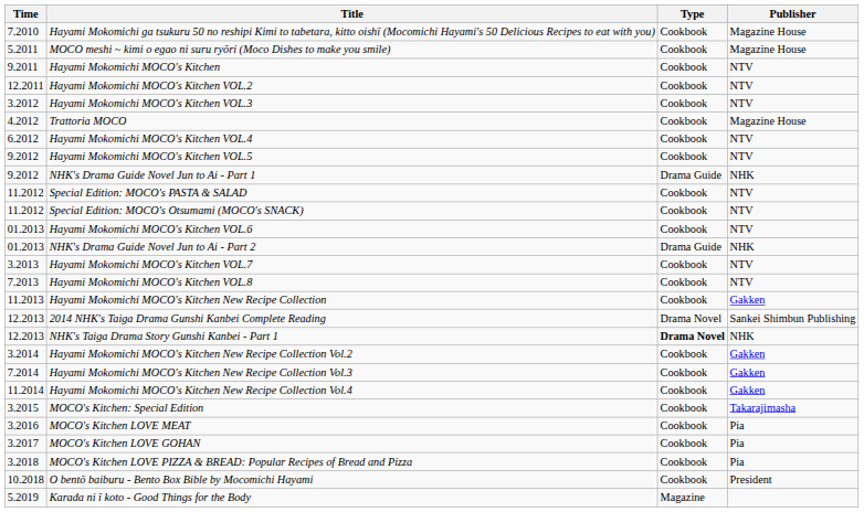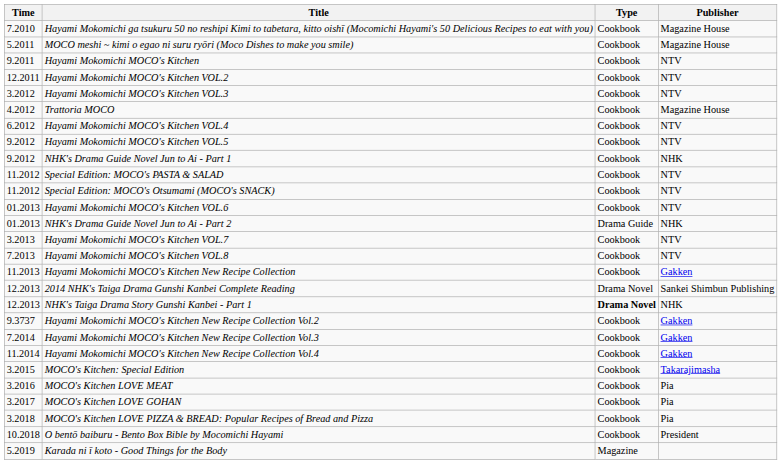NHK's Drama Guide Novel Jun to Ai - Part 1 | Type: Drama Guide -> Cookbook
Hayami Mokomichi MOCO's Kitchen New Recipe Collection Vol.2 | Time: 3.2014 -> 9.3737
